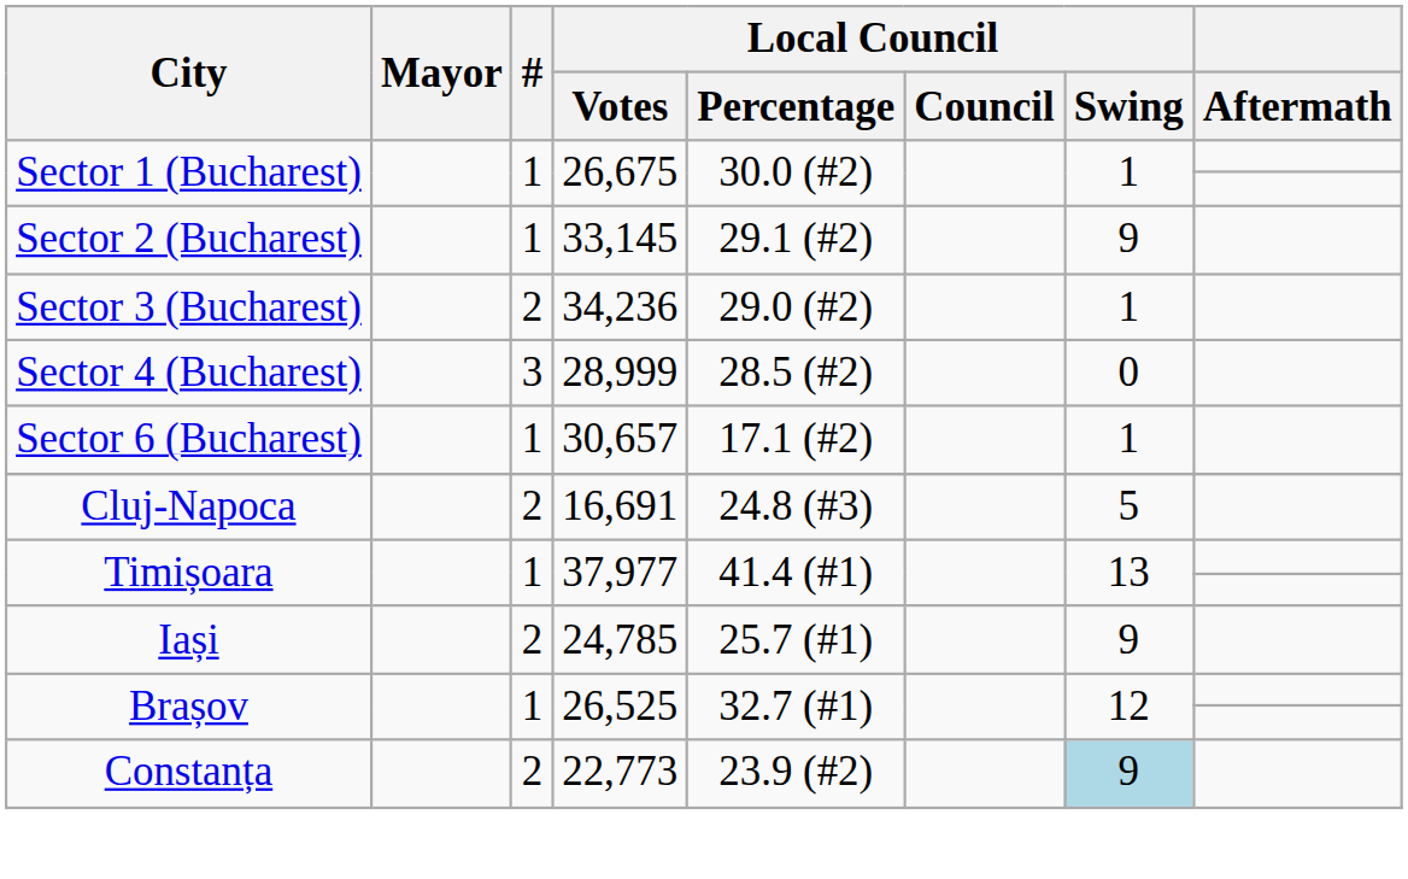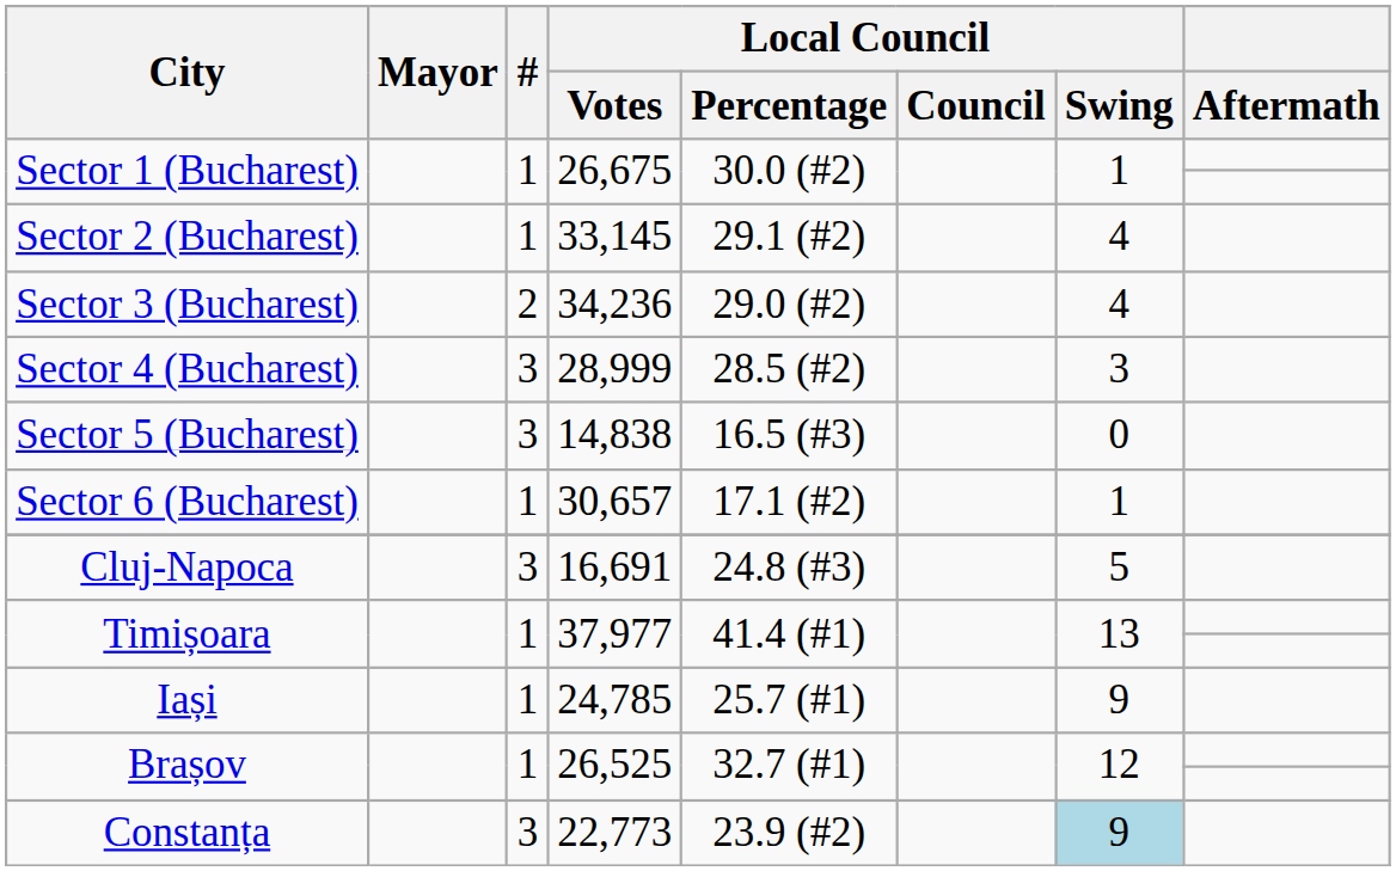Sector 2 (Bucharest) | Local Council / Swing: 9 -> 4
Sector 3 (Bucharest) | Local Council / Swing: 1 -> 4
Sector 4 (Bucharest) | Local Council / Swing: 0 -> 3
+ row: Sector 5 (Bucharest) | 3 | 14,838 | 16.5 (#3) | 0
Cluj-Napoca | #: 2 -> 3
Iași | #: 2 -> 1
Constanța | #: 2 -> 3
